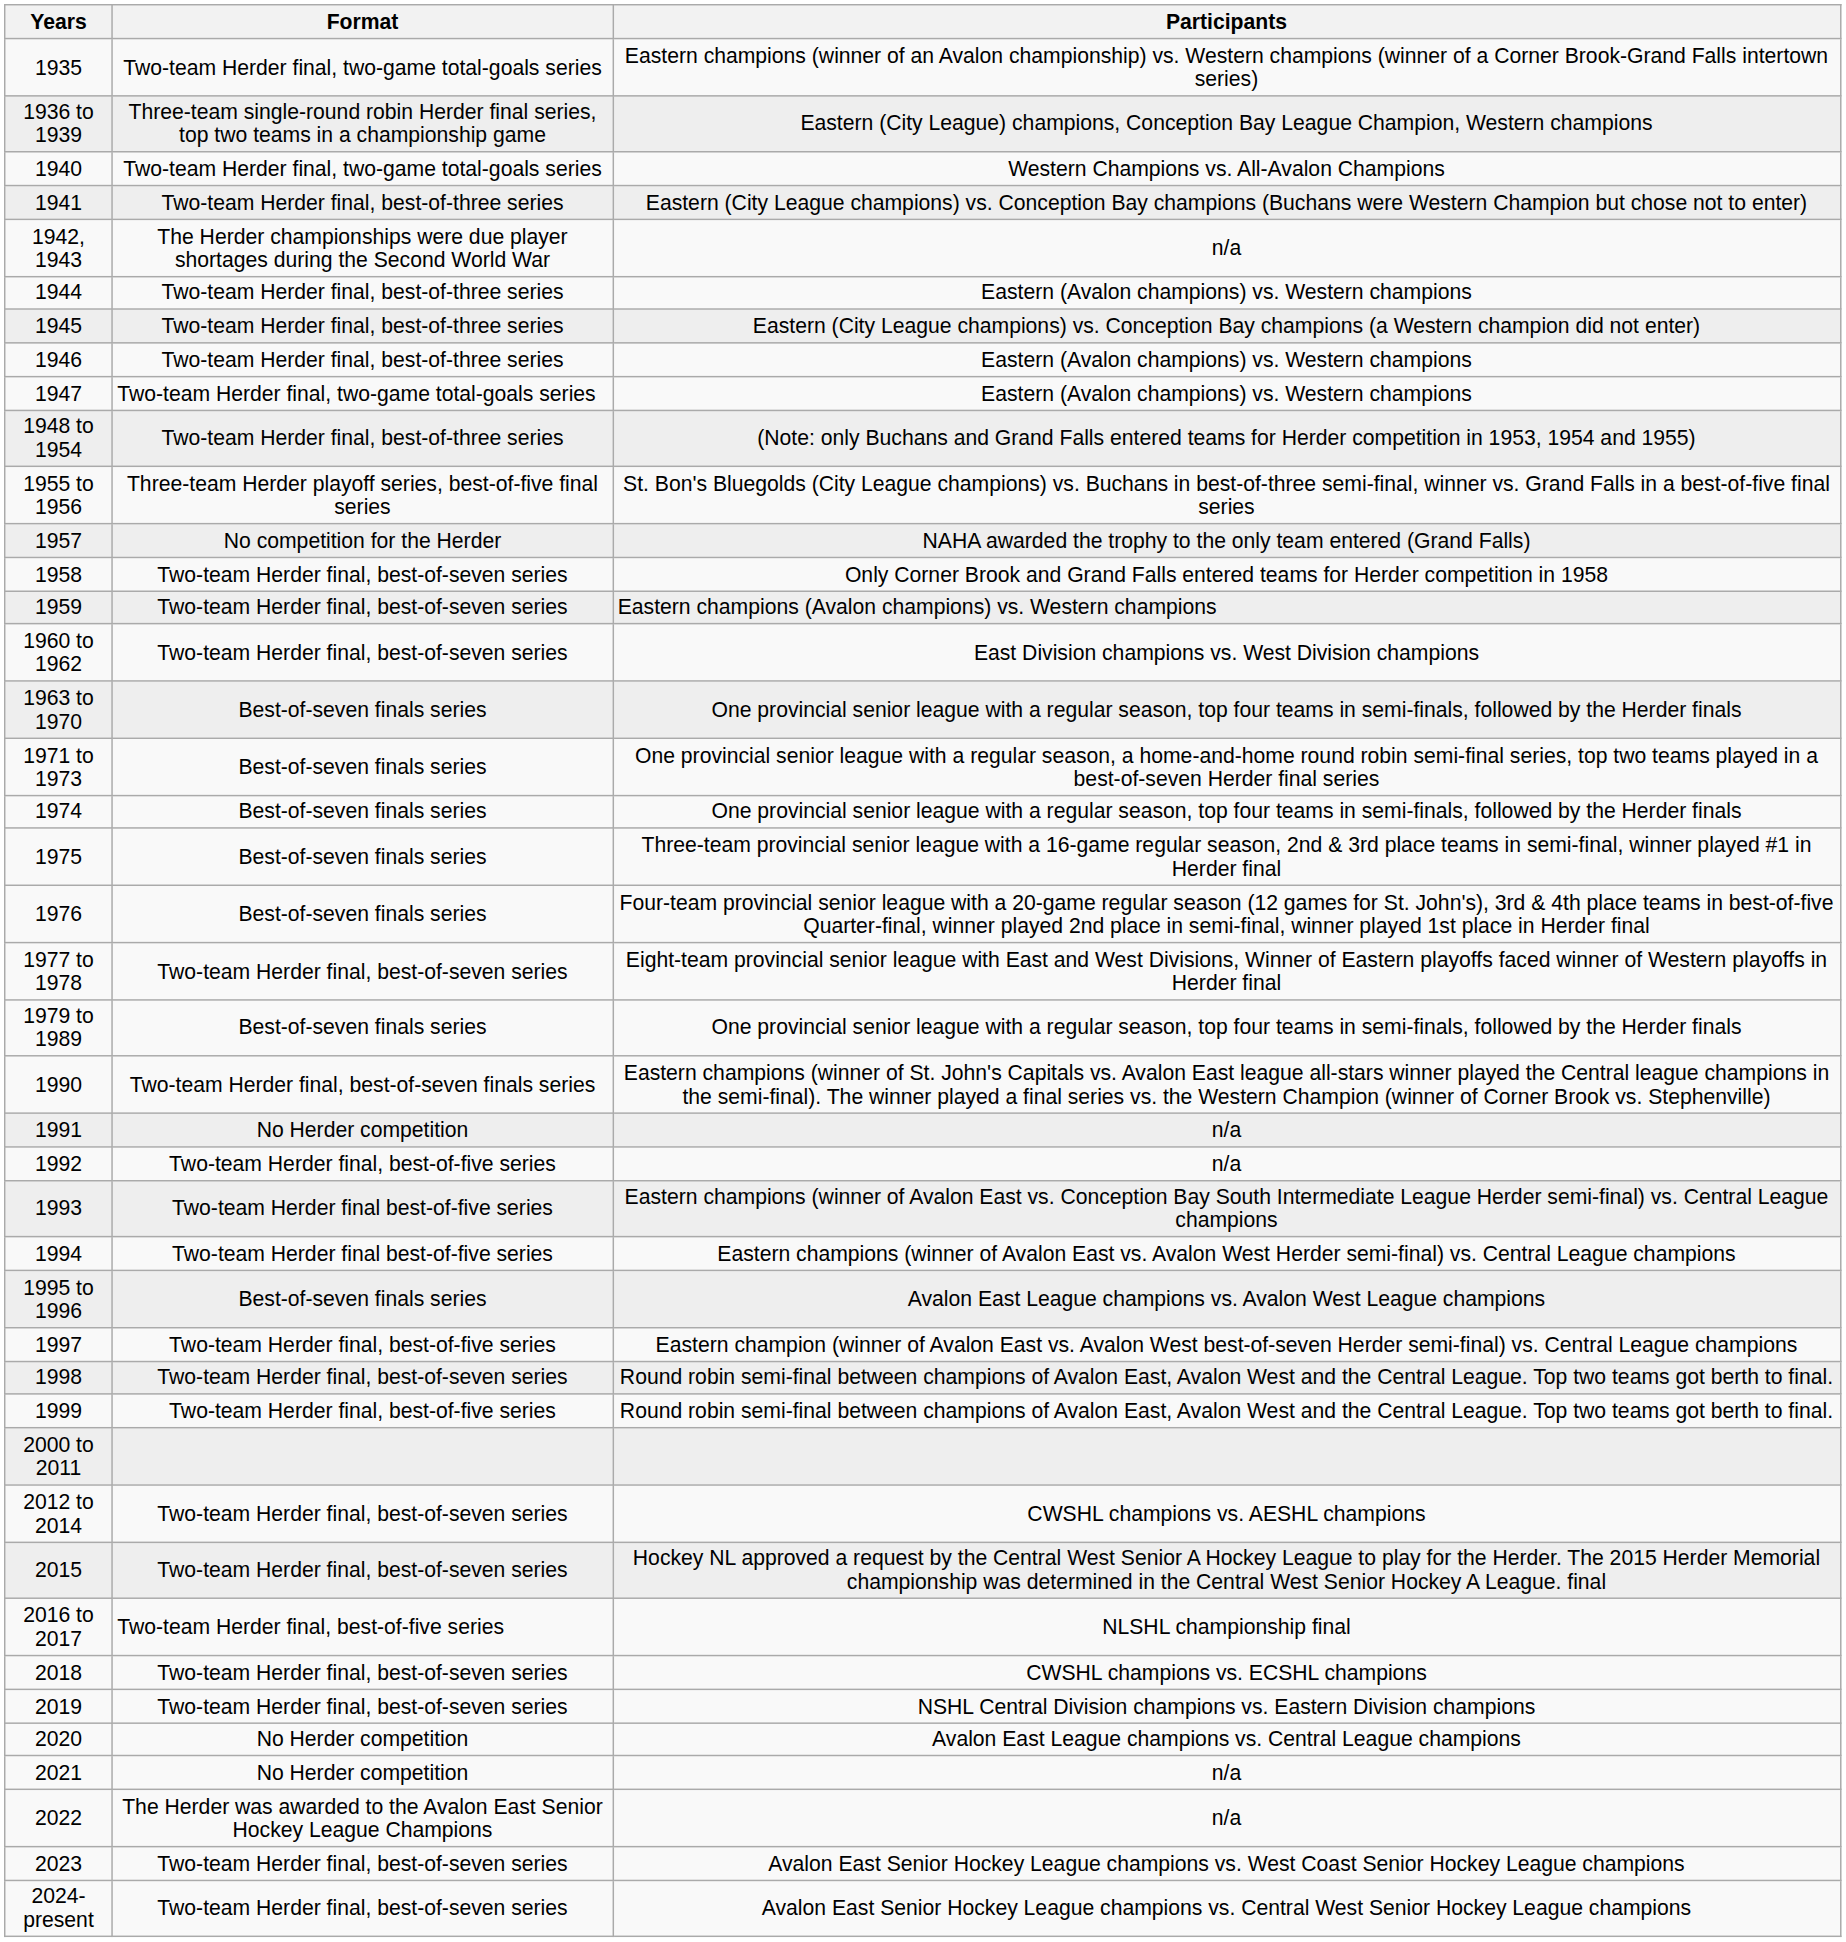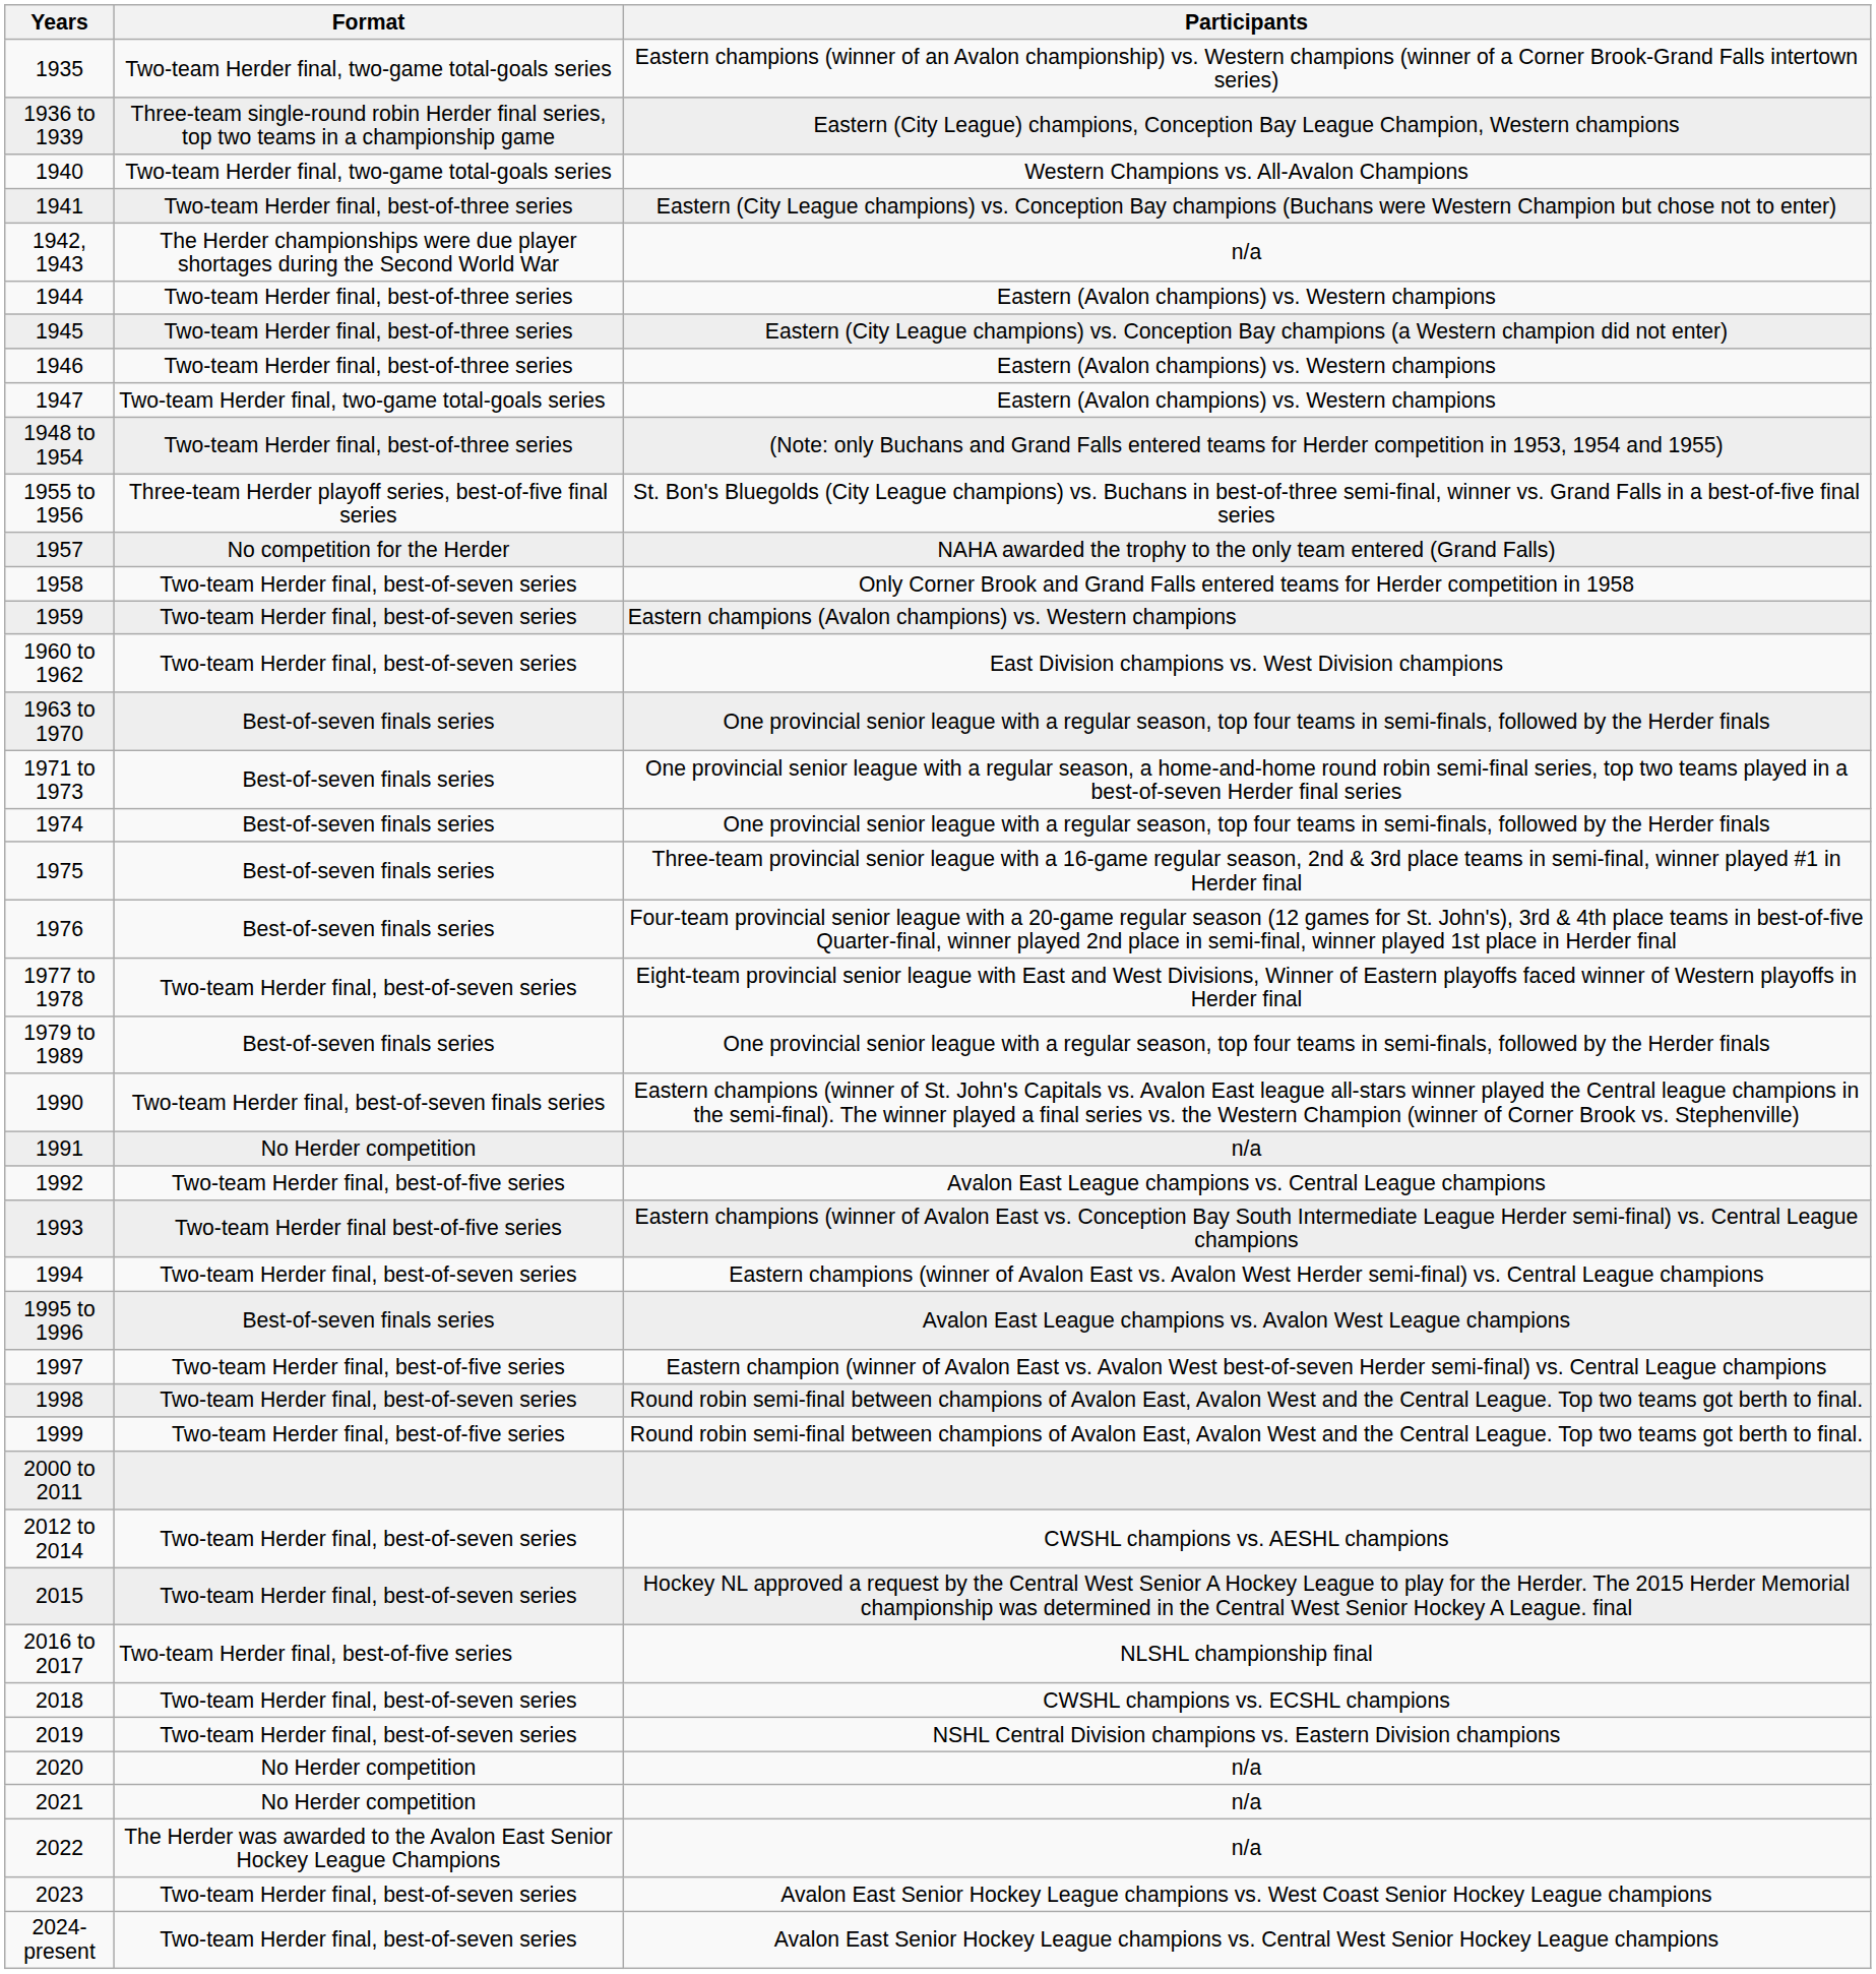1992 | Participants: n/a -> Avalon East League champions vs. Central League champions
1994 | Format: Two-team Herder final best-of-five series -> Two-team Herder final, best-of-seven series
2020 | Participants: Avalon East League champions vs. Central League champions -> n/a
